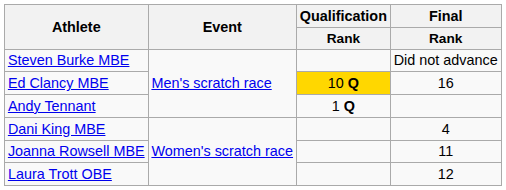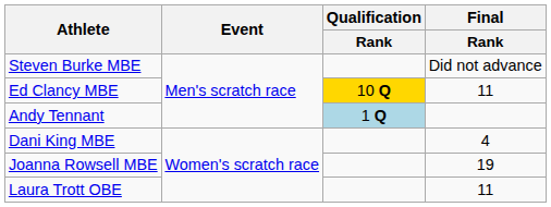Ed Clancy MBE | Final / Rank: 16 -> 11
Andy Tennant | Qualification / Rank: no background -> lightblue background
Joanna Rowsell MBE | Final / Rank: 11 -> 19
Laura Trott OBE | Final / Rank: 12 -> 11
